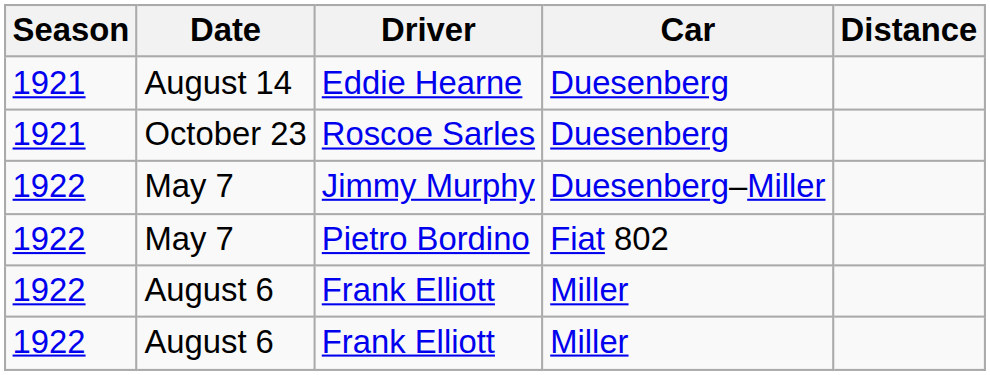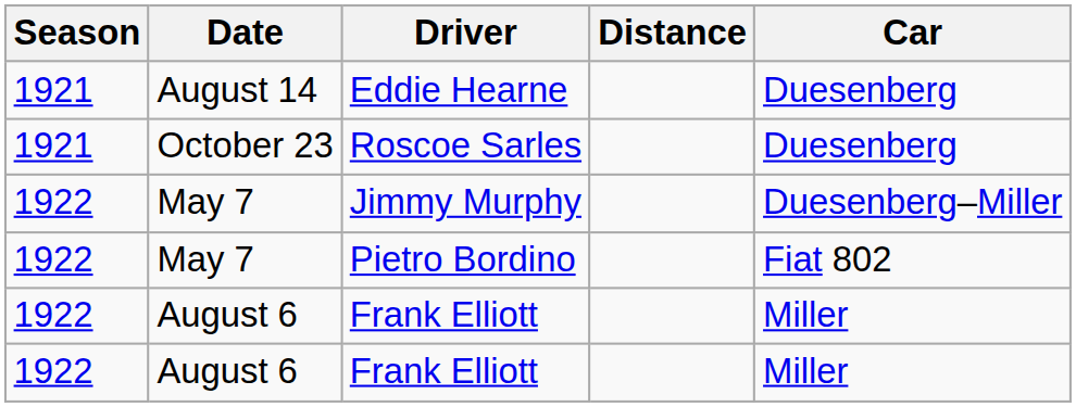columns swapped: Car <-> Distance
